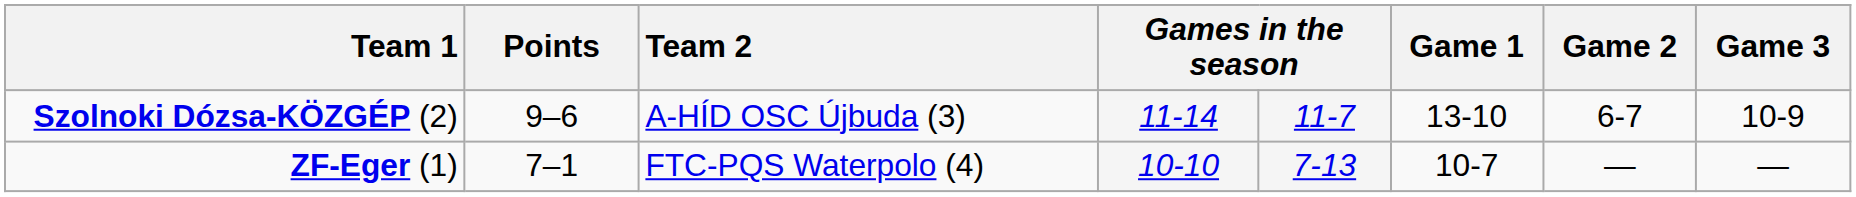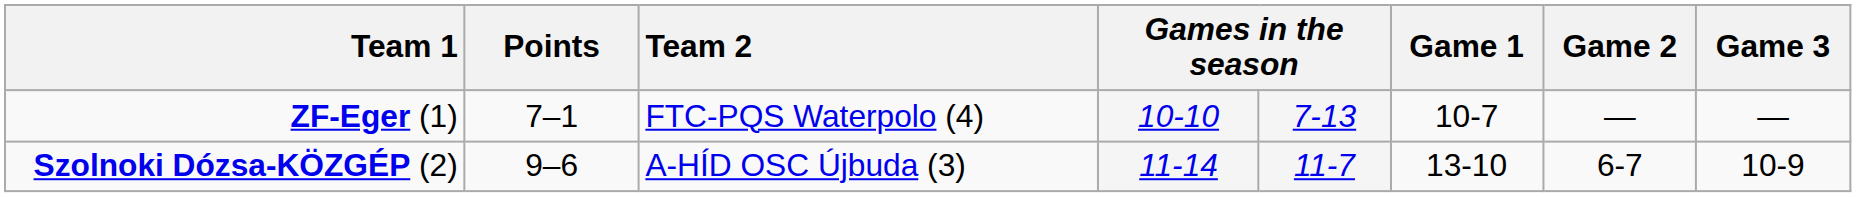rows swapped: ZF-Eger (1) <-> Szolnoki Dózsa-KÖZGÉP (2)
